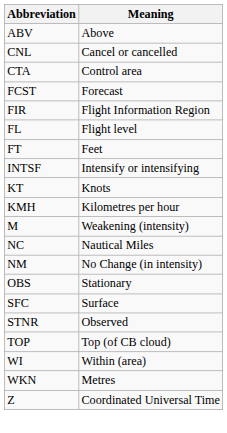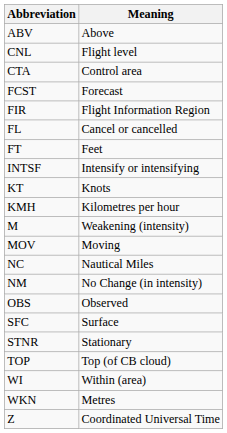CNL | Meaning: Cancel or cancelled -> Flight level
FL | Meaning: Flight level -> Cancel or cancelled
+ row: MOV | Moving
OBS | Meaning: Stationary -> Observed
STNR | Meaning: Observed -> Stationary
